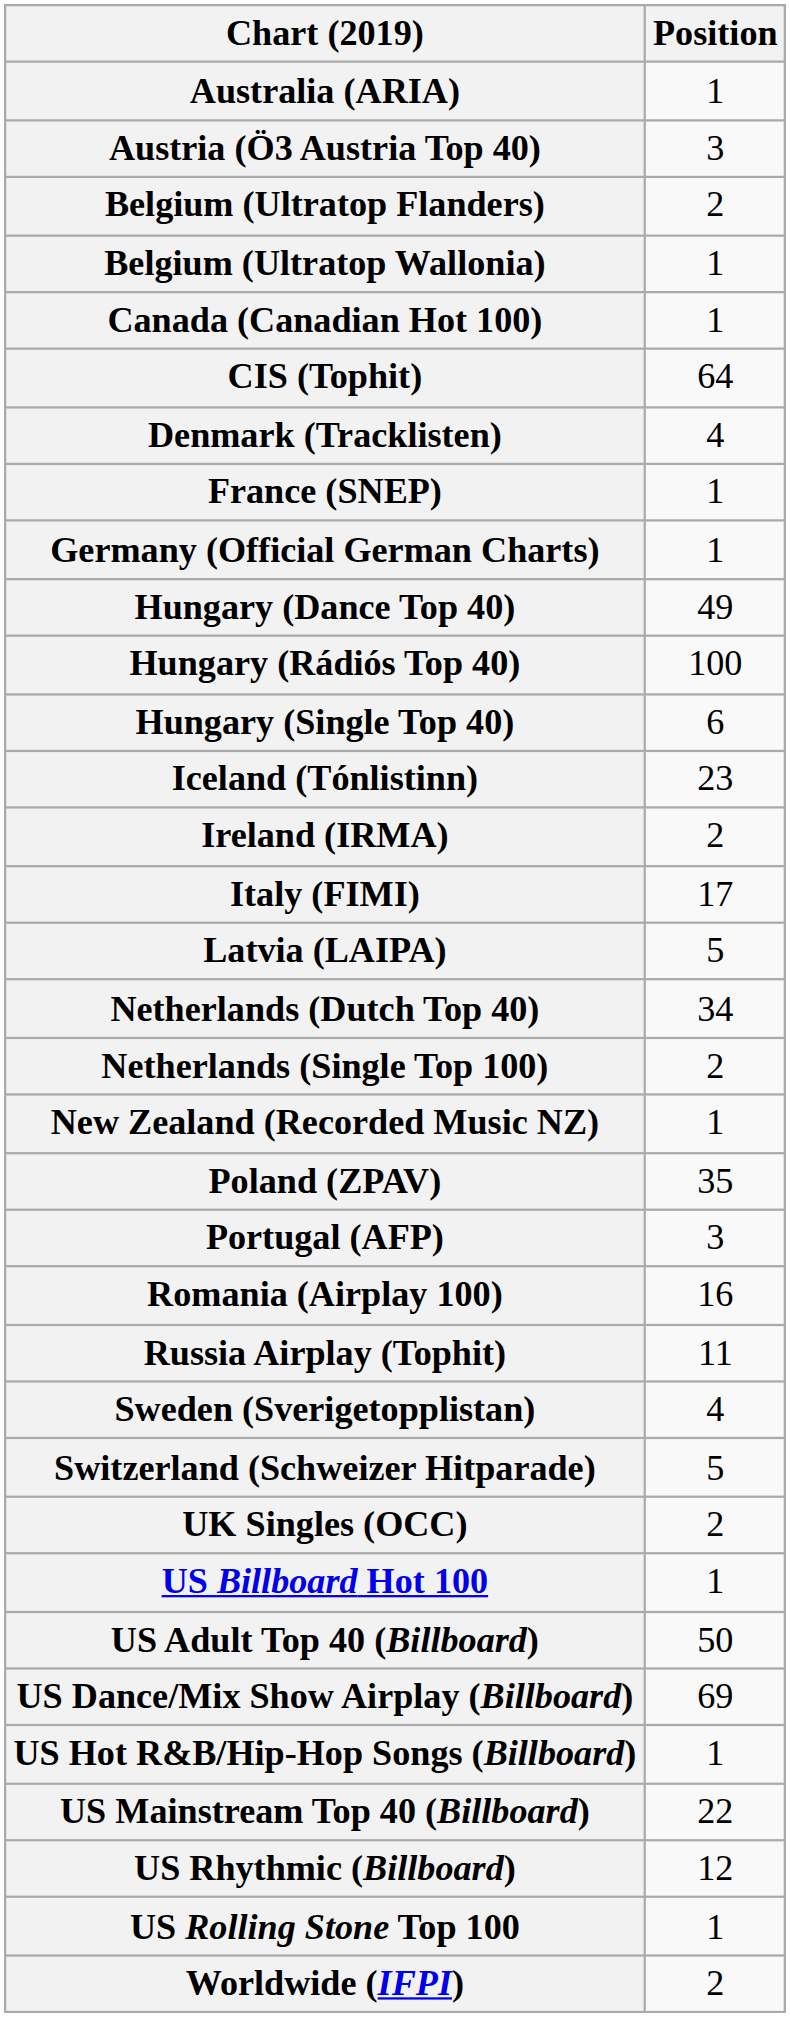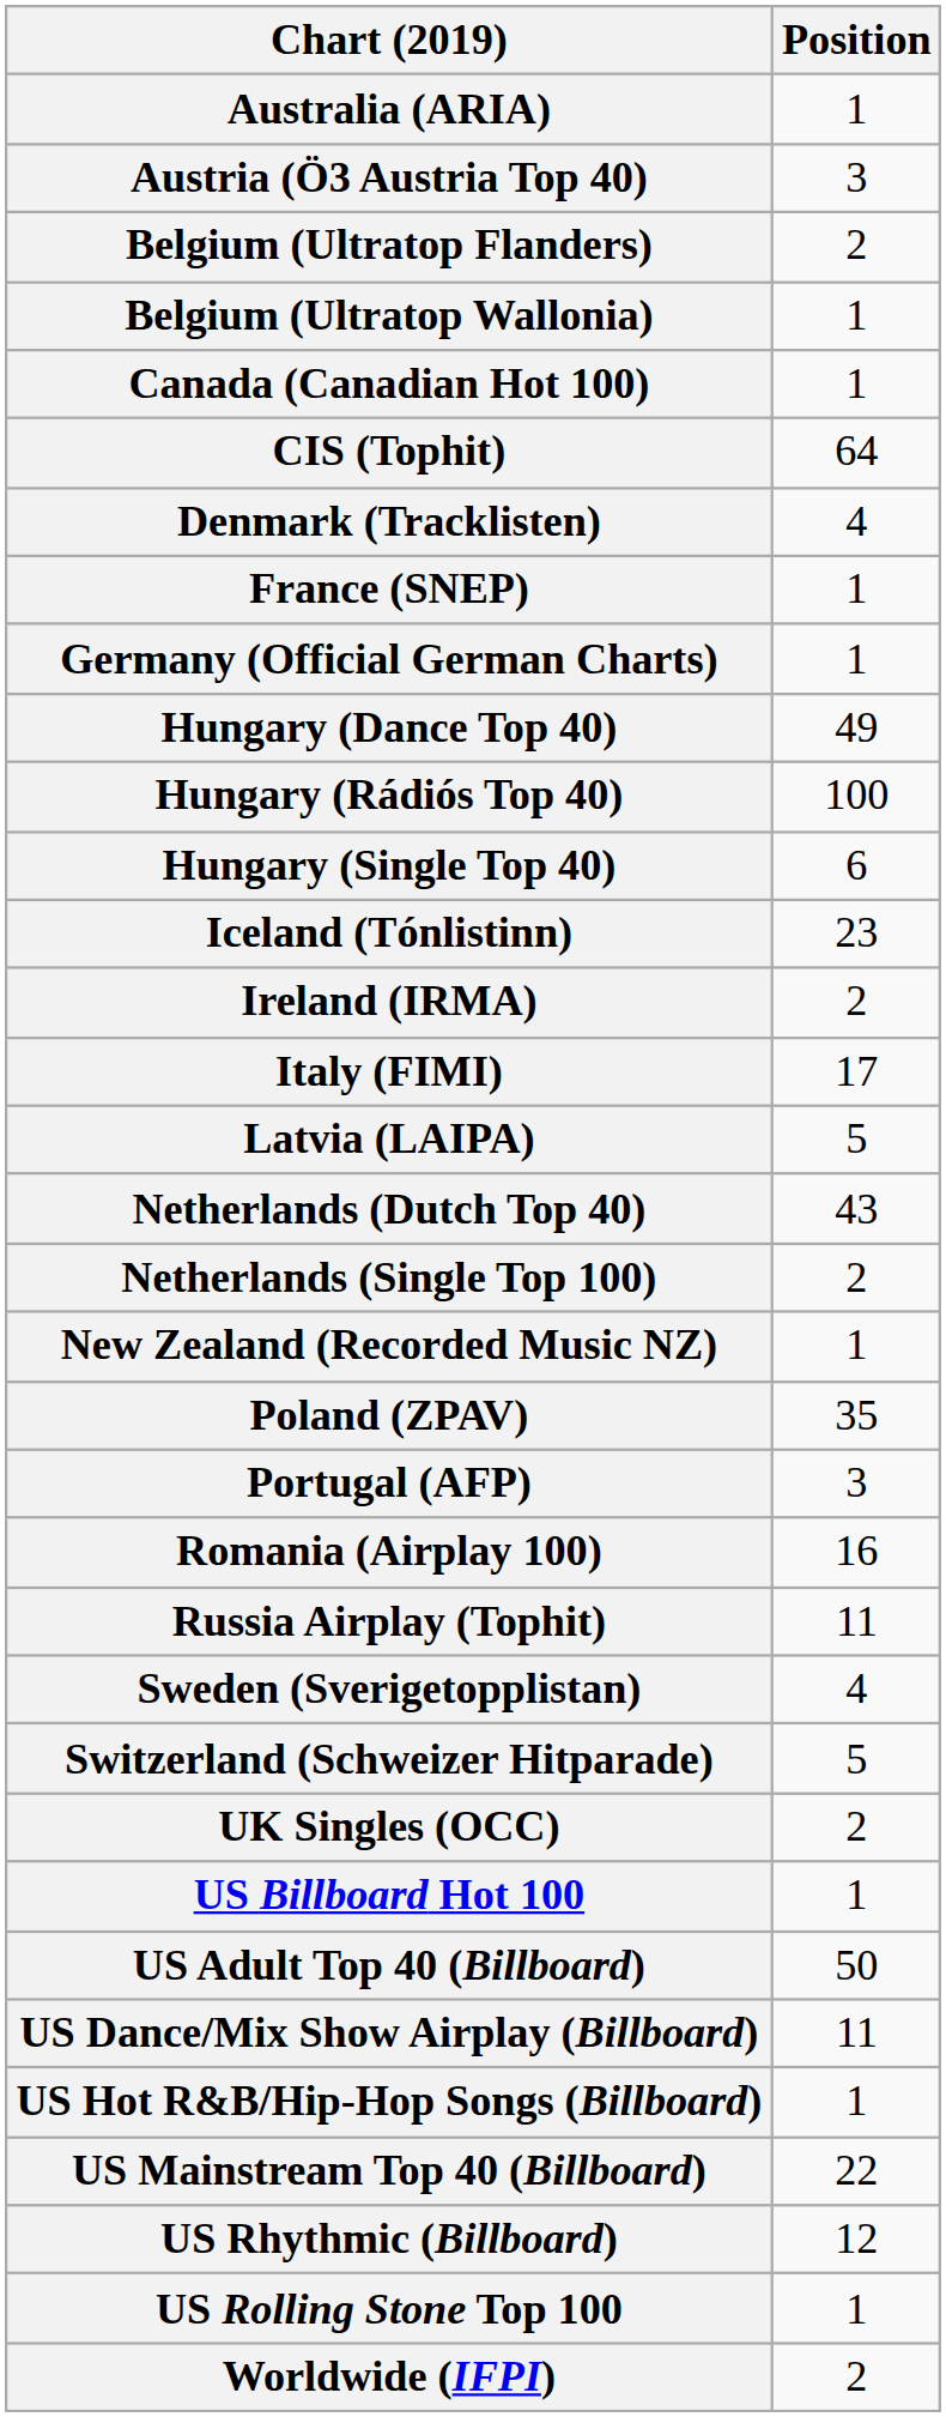Netherlands (Dutch Top 40) | Position: 34 -> 43
US Dance/Mix Show Airplay (Billboard) | Position: 69 -> 11
